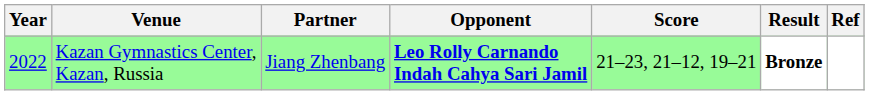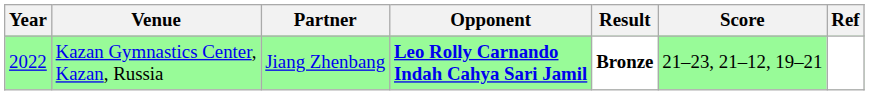columns swapped: Score <-> Result
